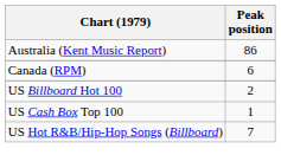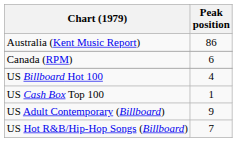US Billboard Hot 100 | Peak position: 2 -> 4
+ row: US Adult Contemporary (Billboard) | 9
